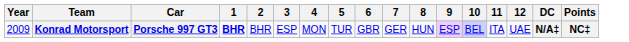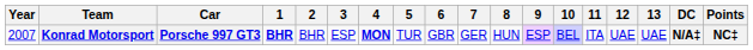+ column: 13 | UAE
Konrad Motorsport | Year: 2009 -> 2007
Konrad Motorsport | 4: normal -> bold
